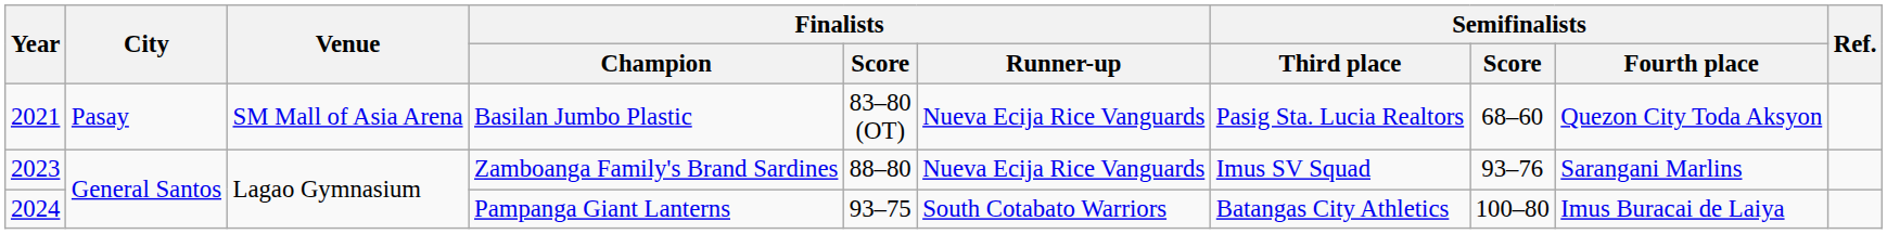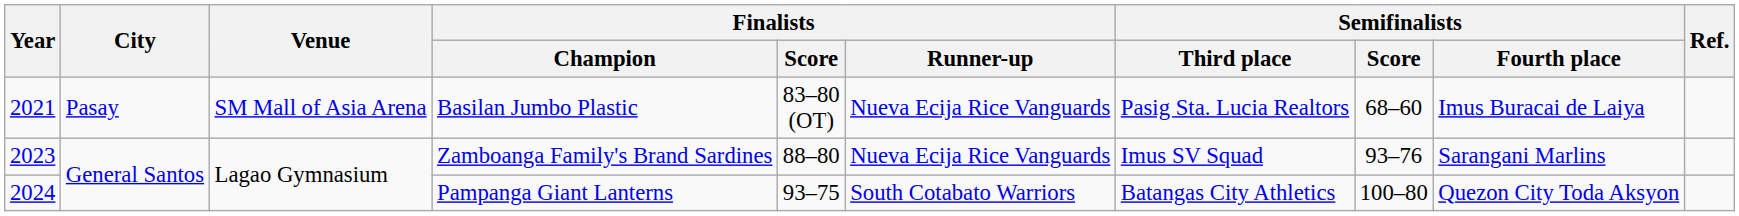Basilan Jumbo Plastic | Semifinalists / Fourth place: Quezon City Toda Aksyon -> Imus Buracai de Laiya
Pampanga Giant Lanterns | Semifinalists / Fourth place: Imus Buracai de Laiya -> Quezon City Toda Aksyon
